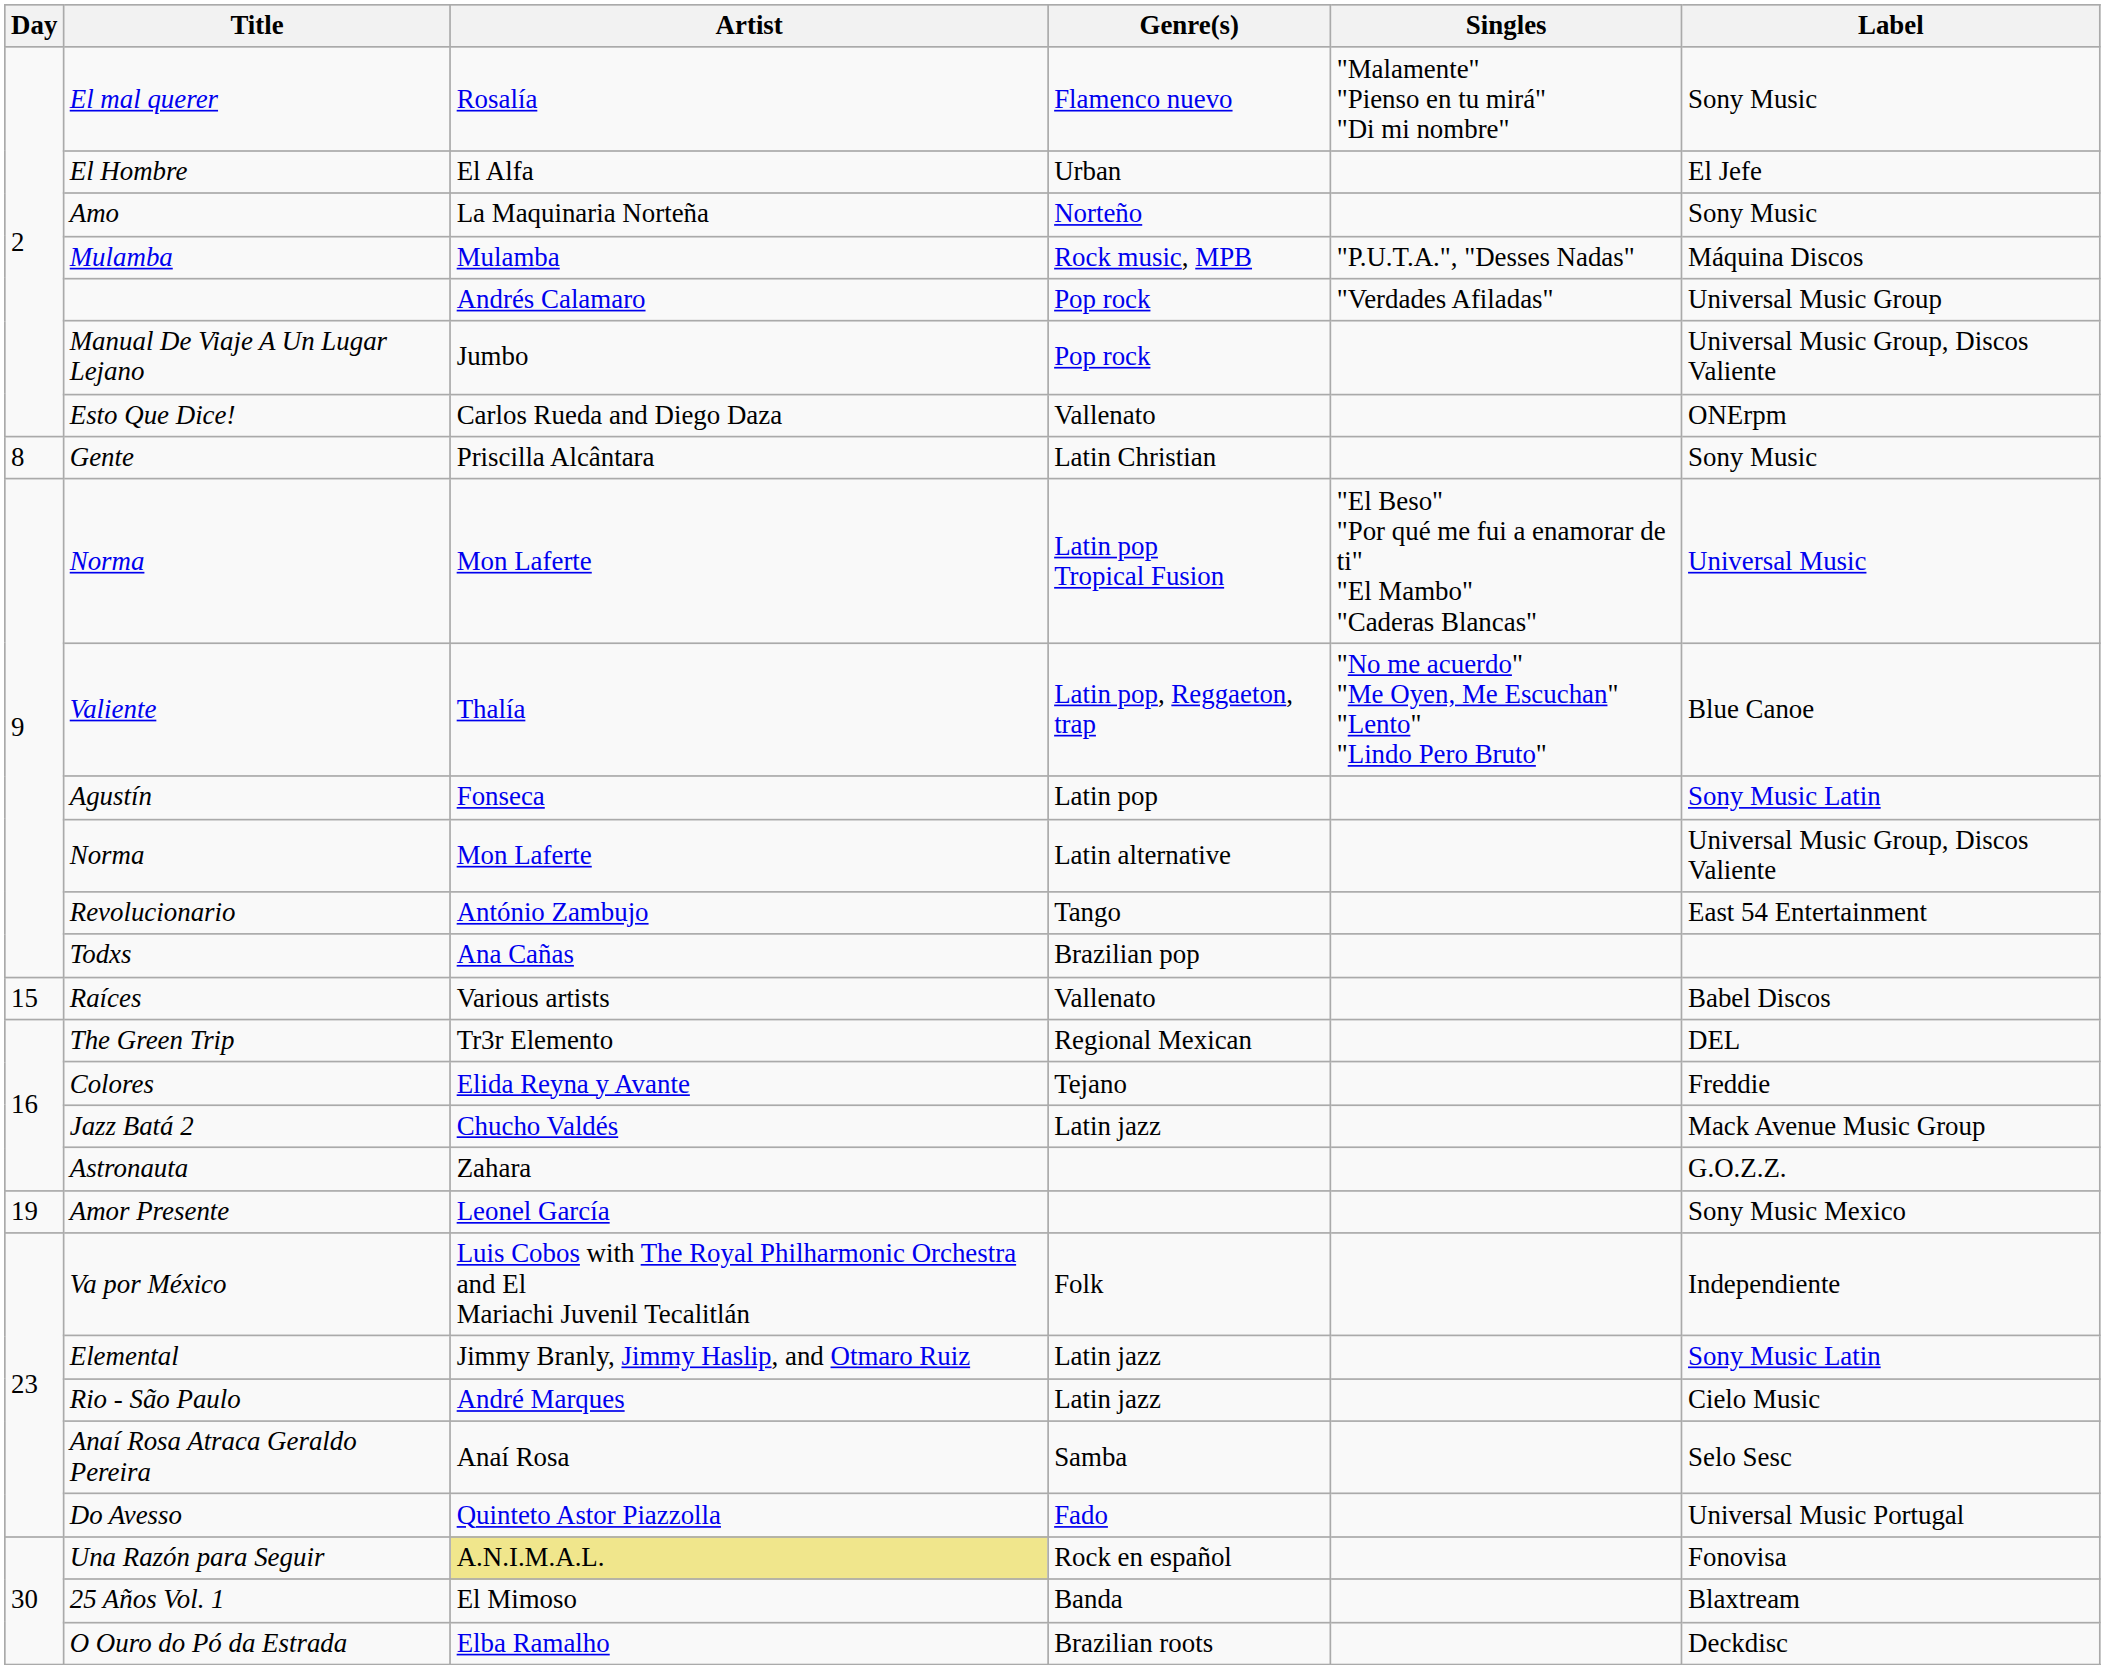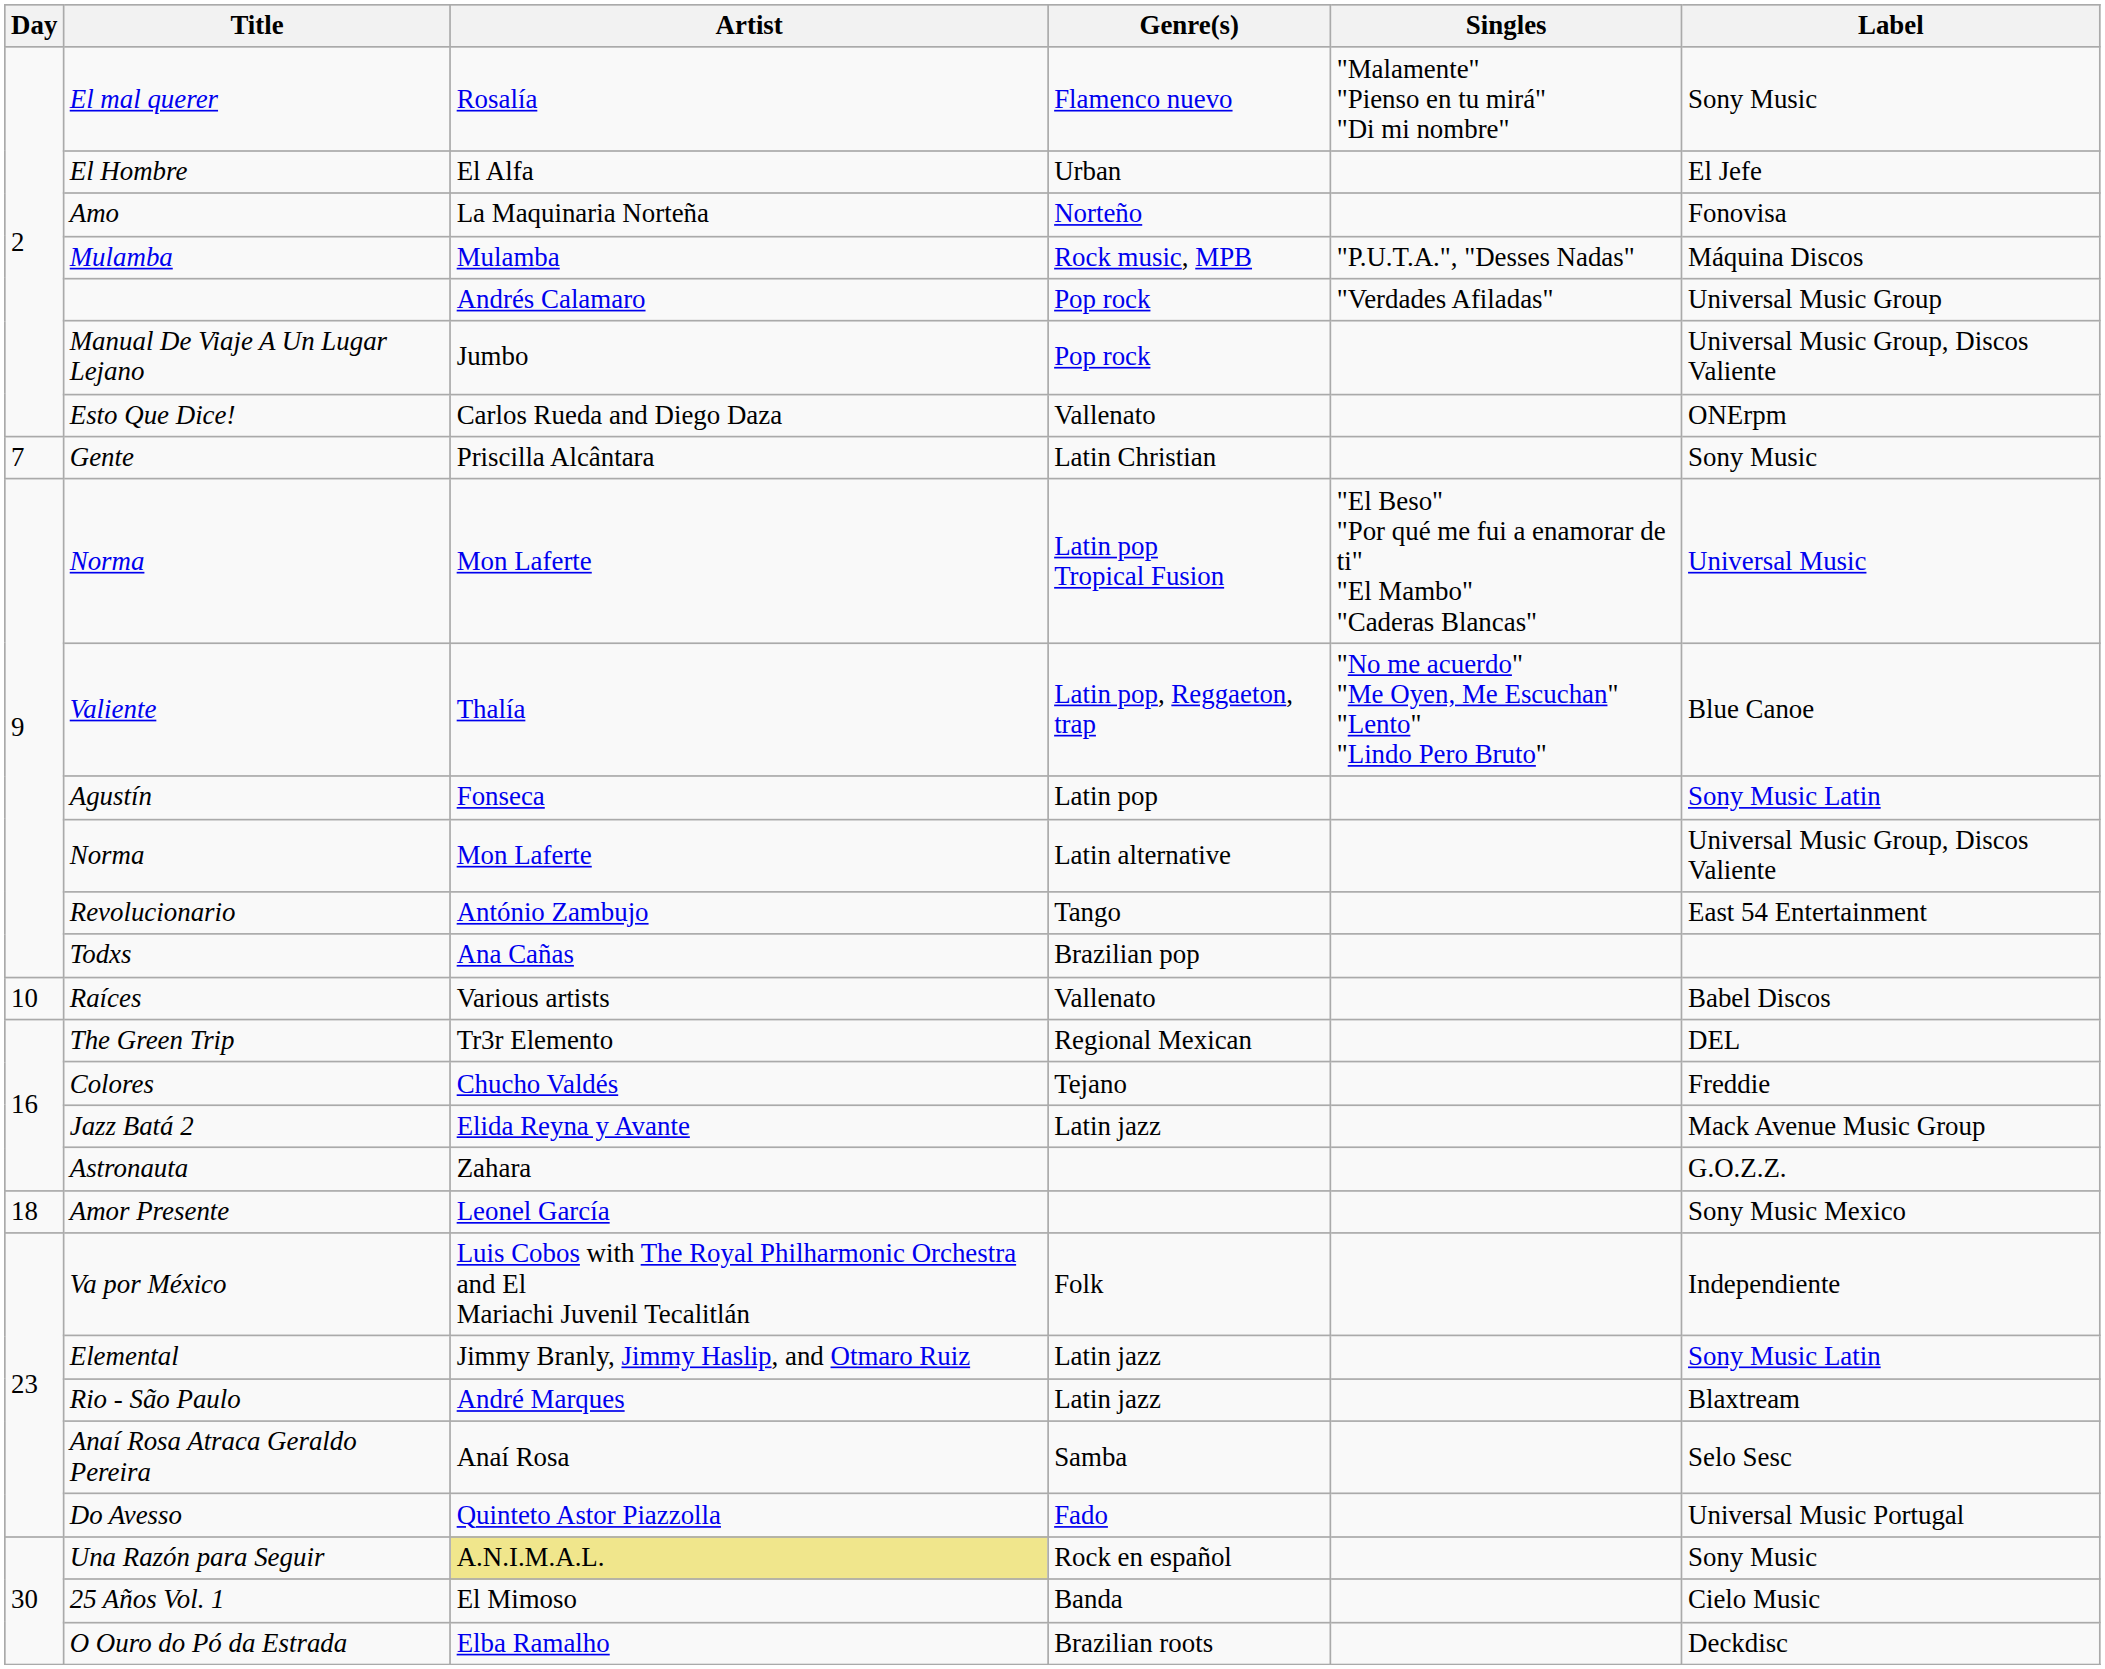Amo | Label: Sony Music -> Fonovisa
Gente | Day: 8 -> 7
Raíces | Day: 15 -> 10
Colores | Artist: Elida Reyna y Avante -> Chucho Valdés
Jazz Batá 2 | Artist: Chucho Valdés -> Elida Reyna y Avante
Amor Presente | Day: 19 -> 18
Rio - São Paulo | Label: Cielo Music -> Blaxtream
Una Razón para Seguir | Label: Fonovisa -> Sony Music
25 Años Vol. 1 | Label: Blaxtream -> Cielo Music
